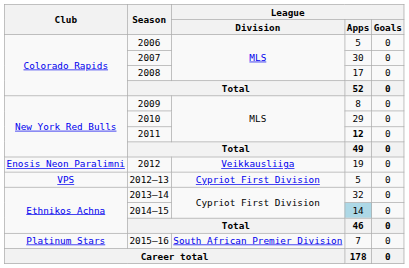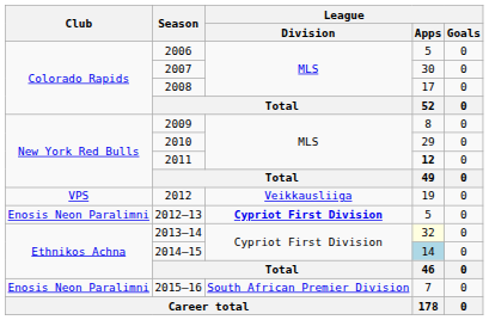2012 | Club: Enosis Neon Paralimni -> VPS
2012–13 | Club: VPS -> Enosis Neon Paralimni
2012–13 | League / Division: normal -> bold
2013–14 | League / Apps: no background -> lightyellow background
2015–16 | Club: Platinum Stars -> Enosis Neon Paralimni
